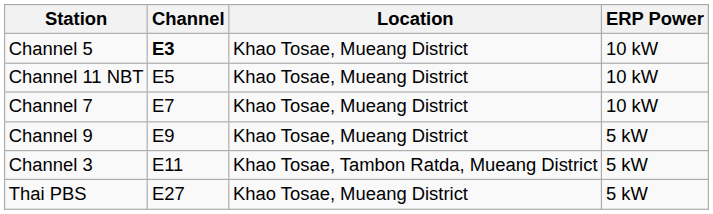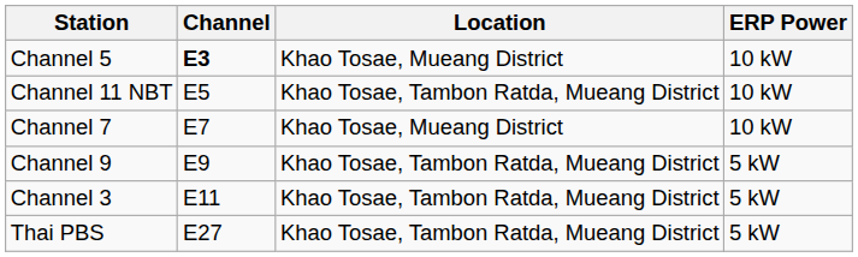Channel 11 NBT | Location: Khao Tosae, Mueang District -> Khao Tosae, Tambon Ratda, Mueang District
Channel 9 | Location: Khao Tosae, Mueang District -> Khao Tosae, Tambon Ratda, Mueang District
Thai PBS | Location: Khao Tosae, Mueang District -> Khao Tosae, Tambon Ratda, Mueang District
